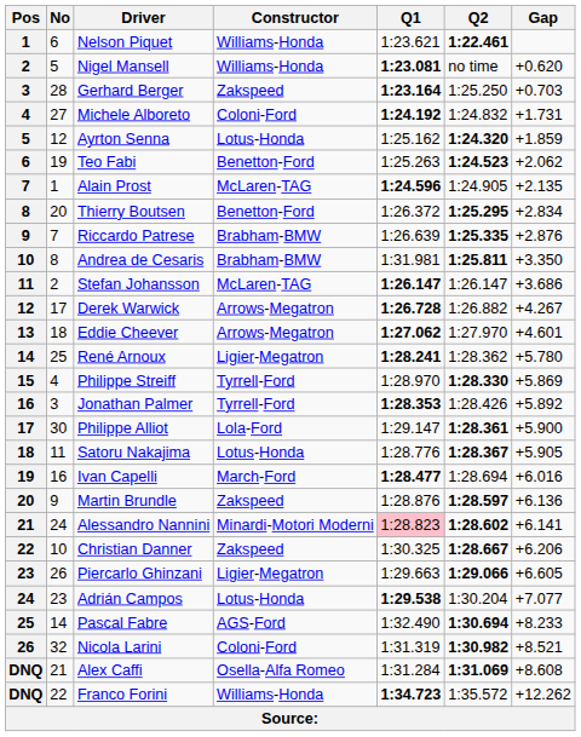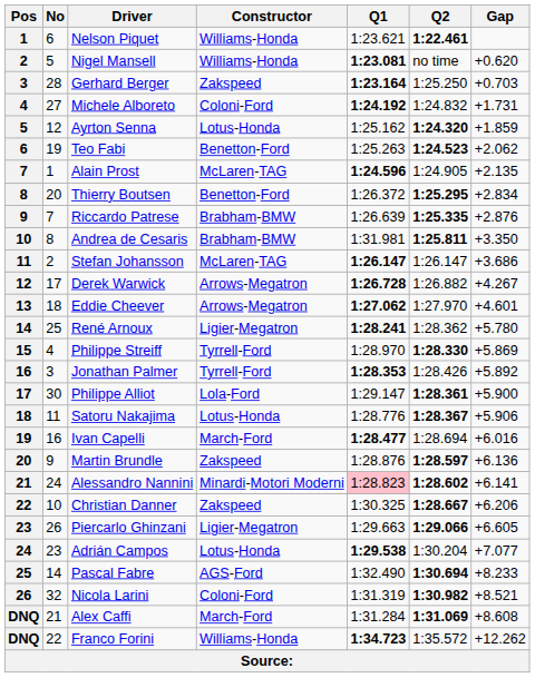Satoru Nakajima | Gap: +5.905 -> +5.906
Alex Caffi | Constructor: Osella-Alfa Romeo -> March-Ford
